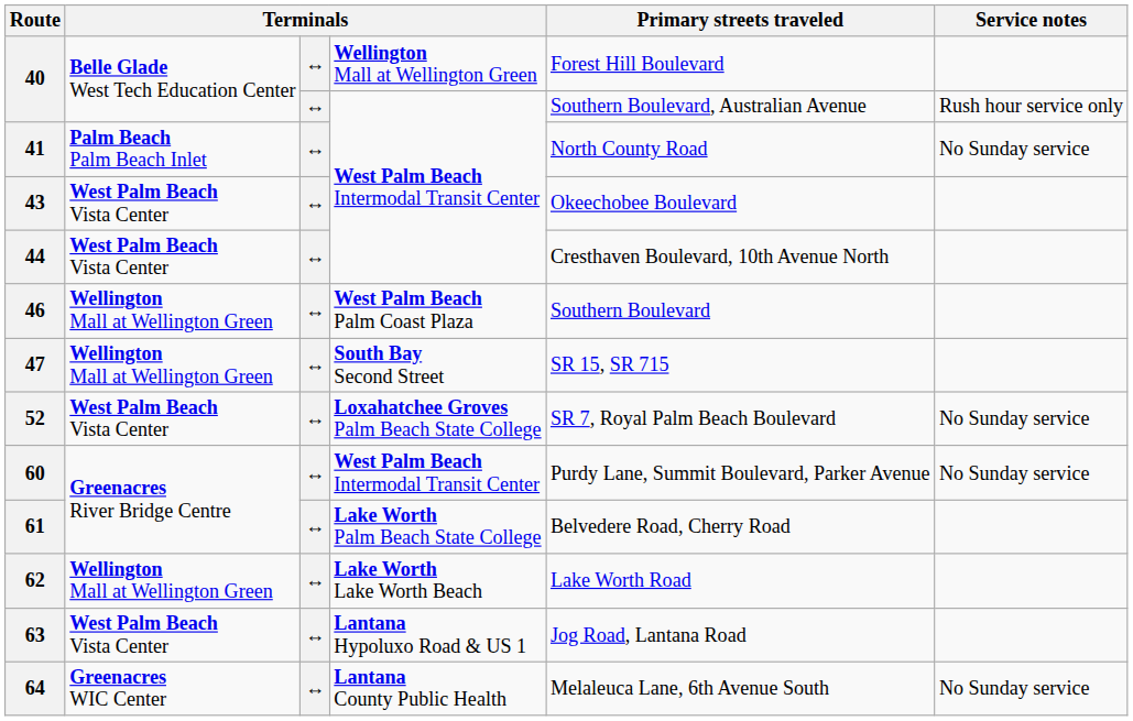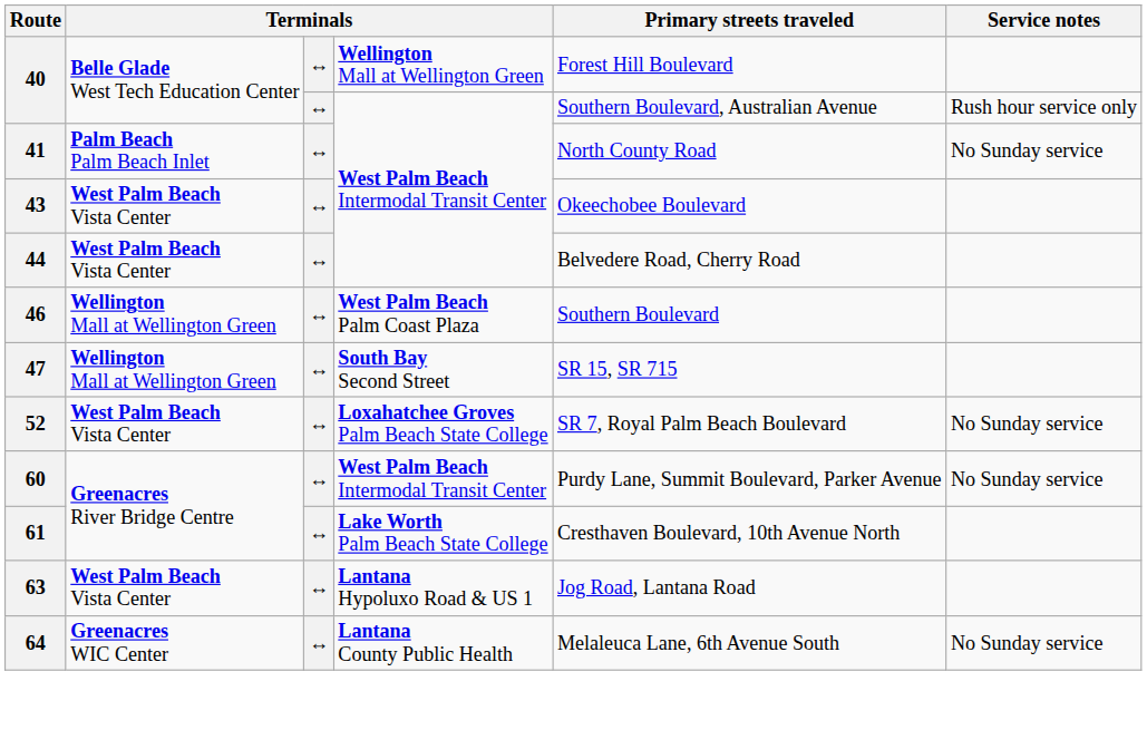44 | Primary streets traveled: Cresthaven Boulevard, 10th Avenue North -> Belvedere Road, Cherry Road
61 | Primary streets traveled: Belvedere Road, Cherry Road -> Cresthaven Boulevard, 10th Avenue North
- row: 62 | Wellington Mall at Wellington Green | ↔ | Lake Worth Lake Worth Beach | Lake Worth Road
